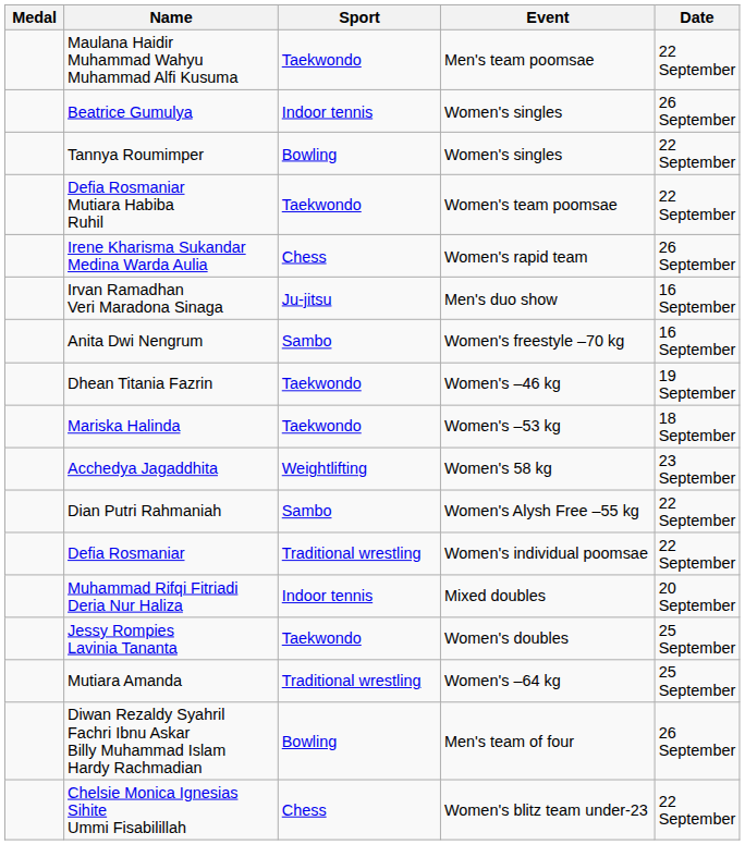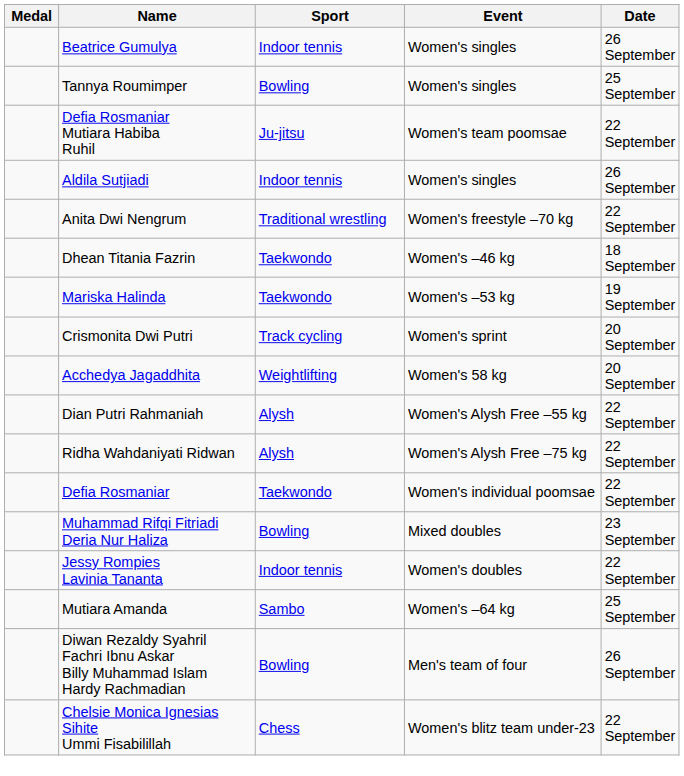- row: Maulana Haidir Muhammad Wahyu Muhammad Alfi Kusuma | Taekwondo | Men's team poomsae | 22 September
Tannya Roumimper | Date: 22 September -> 25 September
Defia Rosmaniar Mutiara Habiba Ruhil | Sport: Taekwondo -> Ju-jitsu
- row: Irene Kharisma Sukandar Medina Warda Aulia | Chess | Women's rapid team | 26 September
+ row: Aldila Sutjiadi | Indoor tennis | Women's singles | 26 September
- row: Irvan Ramadhan Veri Maradona Sinaga | Ju-jitsu | Men's duo show | 16 September
Anita Dwi Nengrum | Sport: Sambo -> Traditional wrestling
Anita Dwi Nengrum | Date: 16 September -> 22 September
Dhean Titania Fazrin | Date: 19 September -> 18 September
Mariska Halinda | Date: 18 September -> 19 September
+ row: Crismonita Dwi Putri | Track cycling | Women's sprint | 20 September
Acchedya Jagaddhita | Date: 23 September -> 20 September
Dian Putri Rahmaniah | Sport: Sambo -> Alysh
+ row: Ridha Wahdaniyati Ridwan | Alysh | Women's Alysh Free –75 kg | 22 September
Defia Rosmaniar | Sport: Traditional wrestling -> Taekwondo
Muhammad Rifqi Fitriadi Deria Nur Haliza | Sport: Indoor tennis -> Bowling
Muhammad Rifqi Fitriadi Deria Nur Haliza | Date: 20 September -> 23 September
Jessy Rompies Lavinia Tananta | Sport: Taekwondo -> Indoor tennis
Jessy Rompies Lavinia Tananta | Date: 25 September -> 22 September
Mutiara Amanda | Sport: Traditional wrestling -> Sambo
